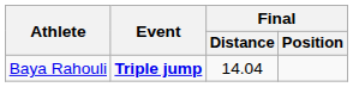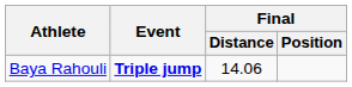Baya Rahouli | Final / Distance: 14.04 -> 14.06
